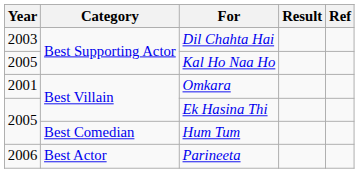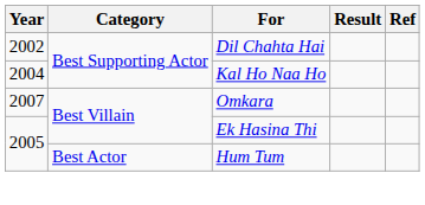Dil Chahta Hai | Year: 2003 -> 2002
Kal Ho Naa Ho | Year: 2005 -> 2004
Omkara | Year: 2001 -> 2007
Hum Tum | Category: Best Comedian -> Best Actor
- row: 2006 | Best Actor | Parineeta
